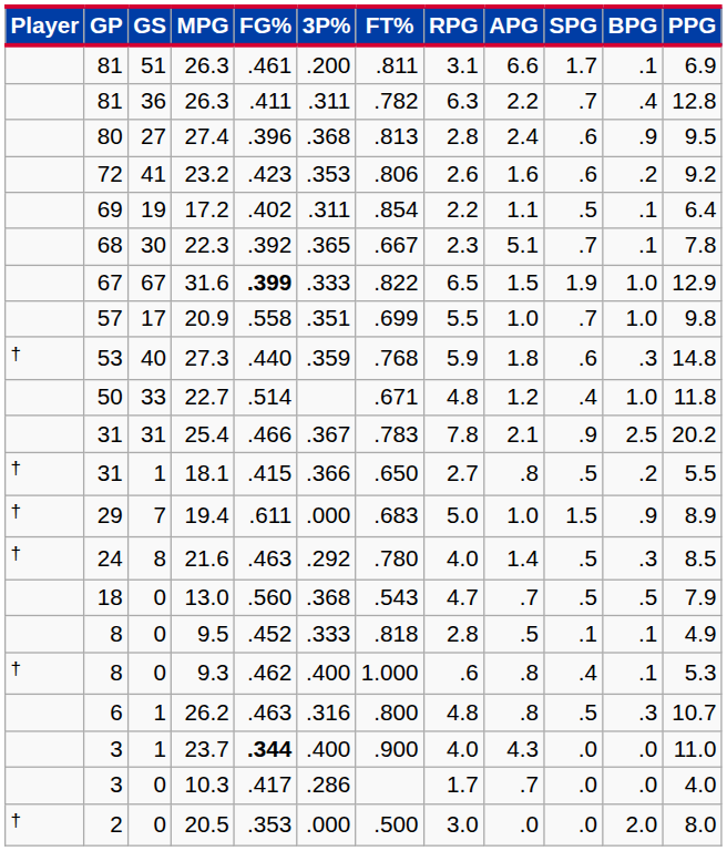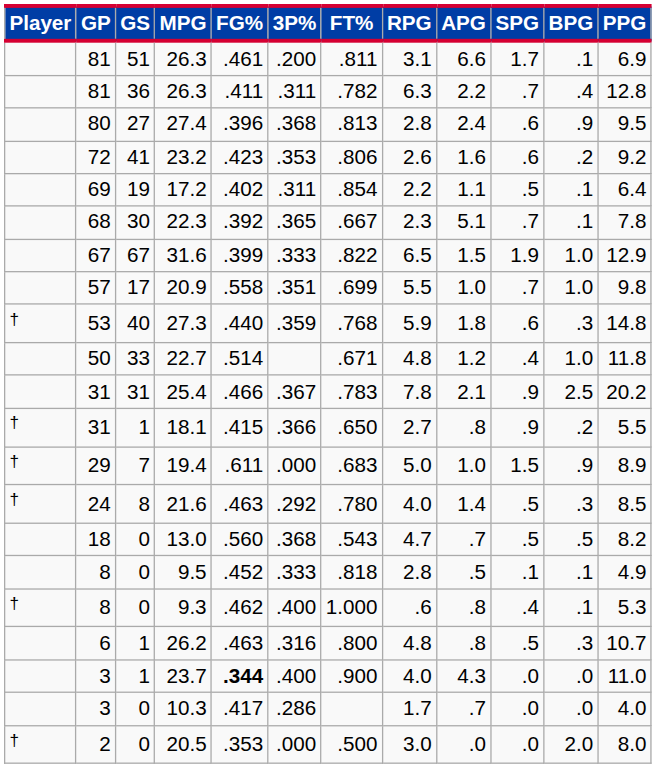31.6 | FG%: bold -> normal
18.1 | SPG: .5 -> .9
13.0 | PPG: 7.9 -> 8.2
